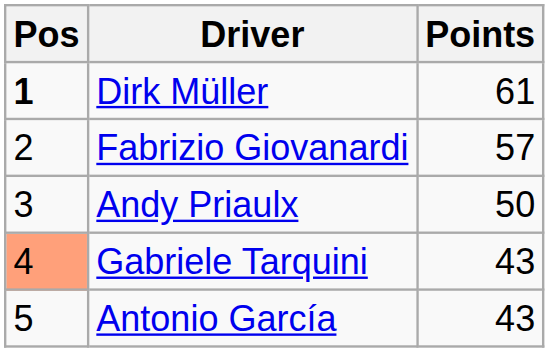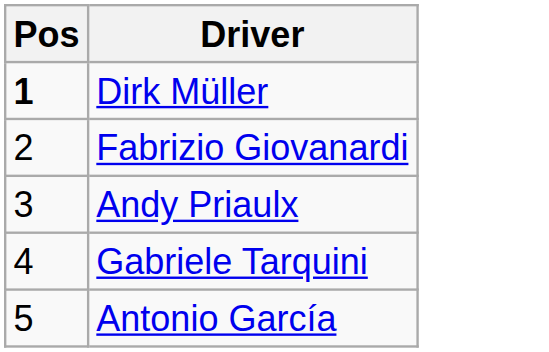- column: Points | 61 | 57 | 50 | 43 | 43
Gabriele Tarquini | Pos: lightsalmon background -> no background
